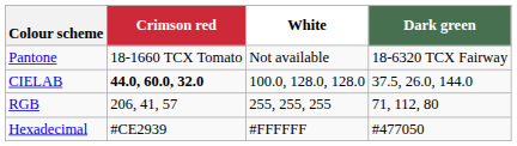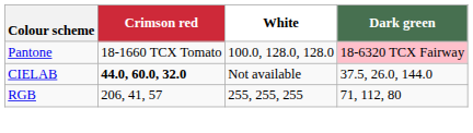Pantone | White: Not available -> 100.0, 128.0, 128.0
Pantone | Dark green: no background -> pink background
CIELAB | White: 100.0, 128.0, 128.0 -> Not available
- row: Hexadecimal | #CE2939 | #FFFFFF | #477050
